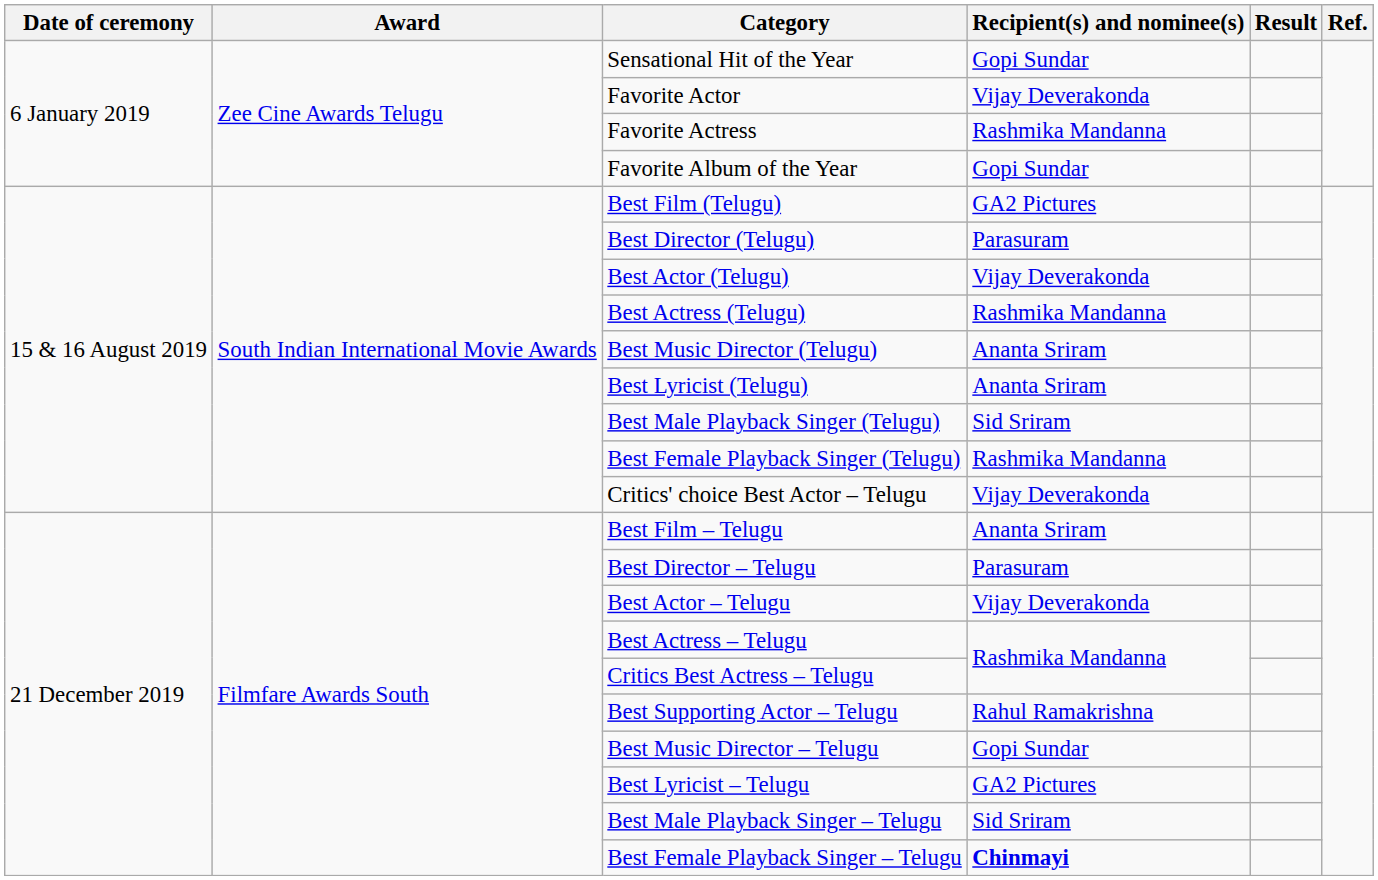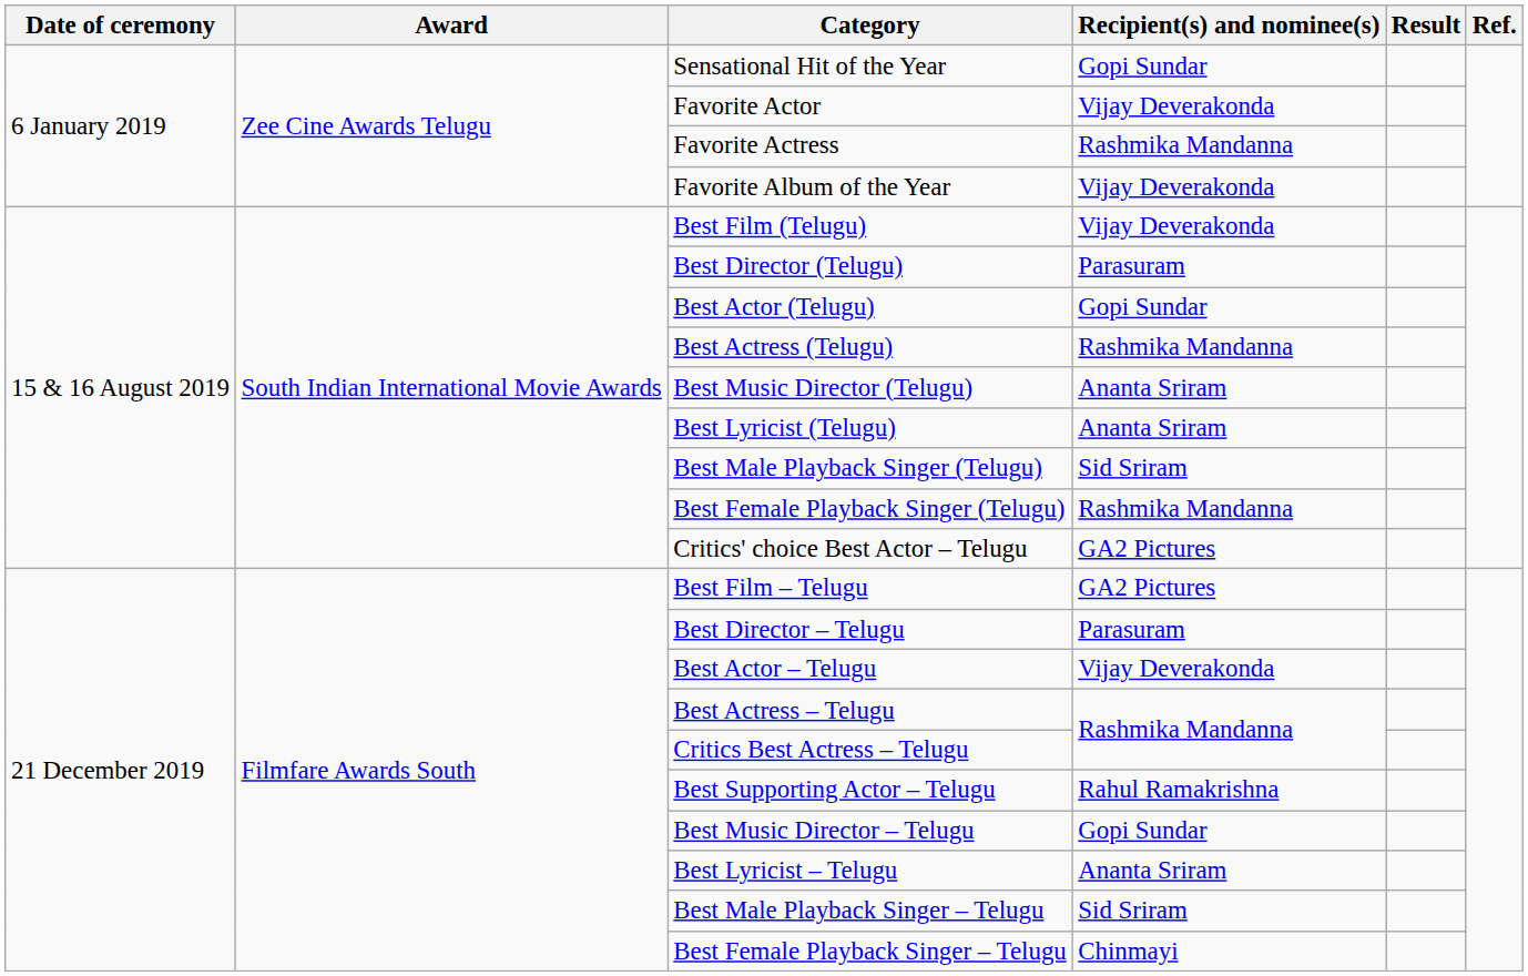Favorite Album of the Year | Recipient(s) and nominee(s): Gopi Sundar -> Vijay Deverakonda
Best Film (Telugu) | Recipient(s) and nominee(s): GA2 Pictures -> Vijay Deverakonda
Best Actor (Telugu) | Recipient(s) and nominee(s): Vijay Deverakonda -> Gopi Sundar
Critics' choice Best Actor – Telugu | Recipient(s) and nominee(s): Vijay Deverakonda -> GA2 Pictures
Best Film – Telugu | Recipient(s) and nominee(s): Ananta Sriram -> GA2 Pictures
Best Lyricist – Telugu | Recipient(s) and nominee(s): GA2 Pictures -> Ananta Sriram
Best Female Playback Singer – Telugu | Recipient(s) and nominee(s): bold -> normal
